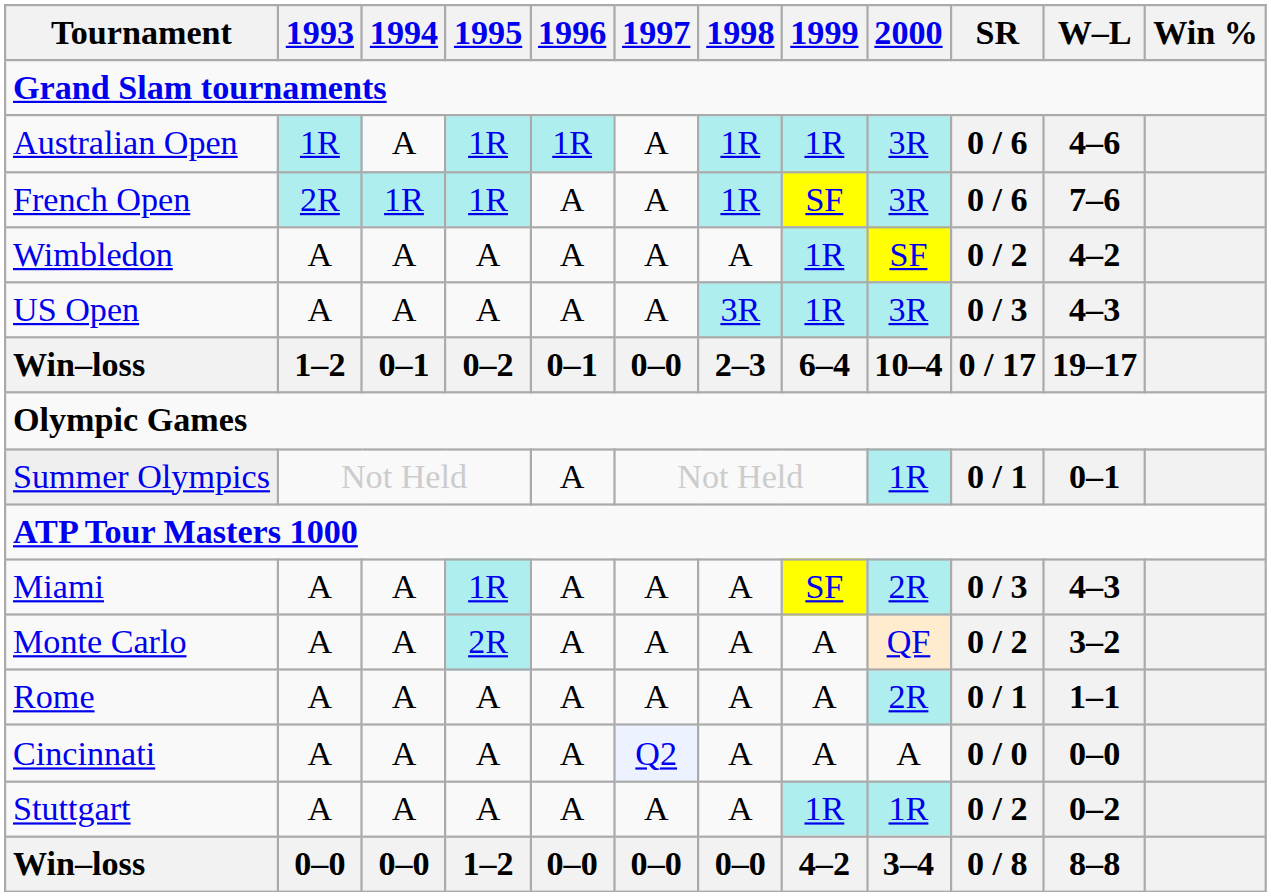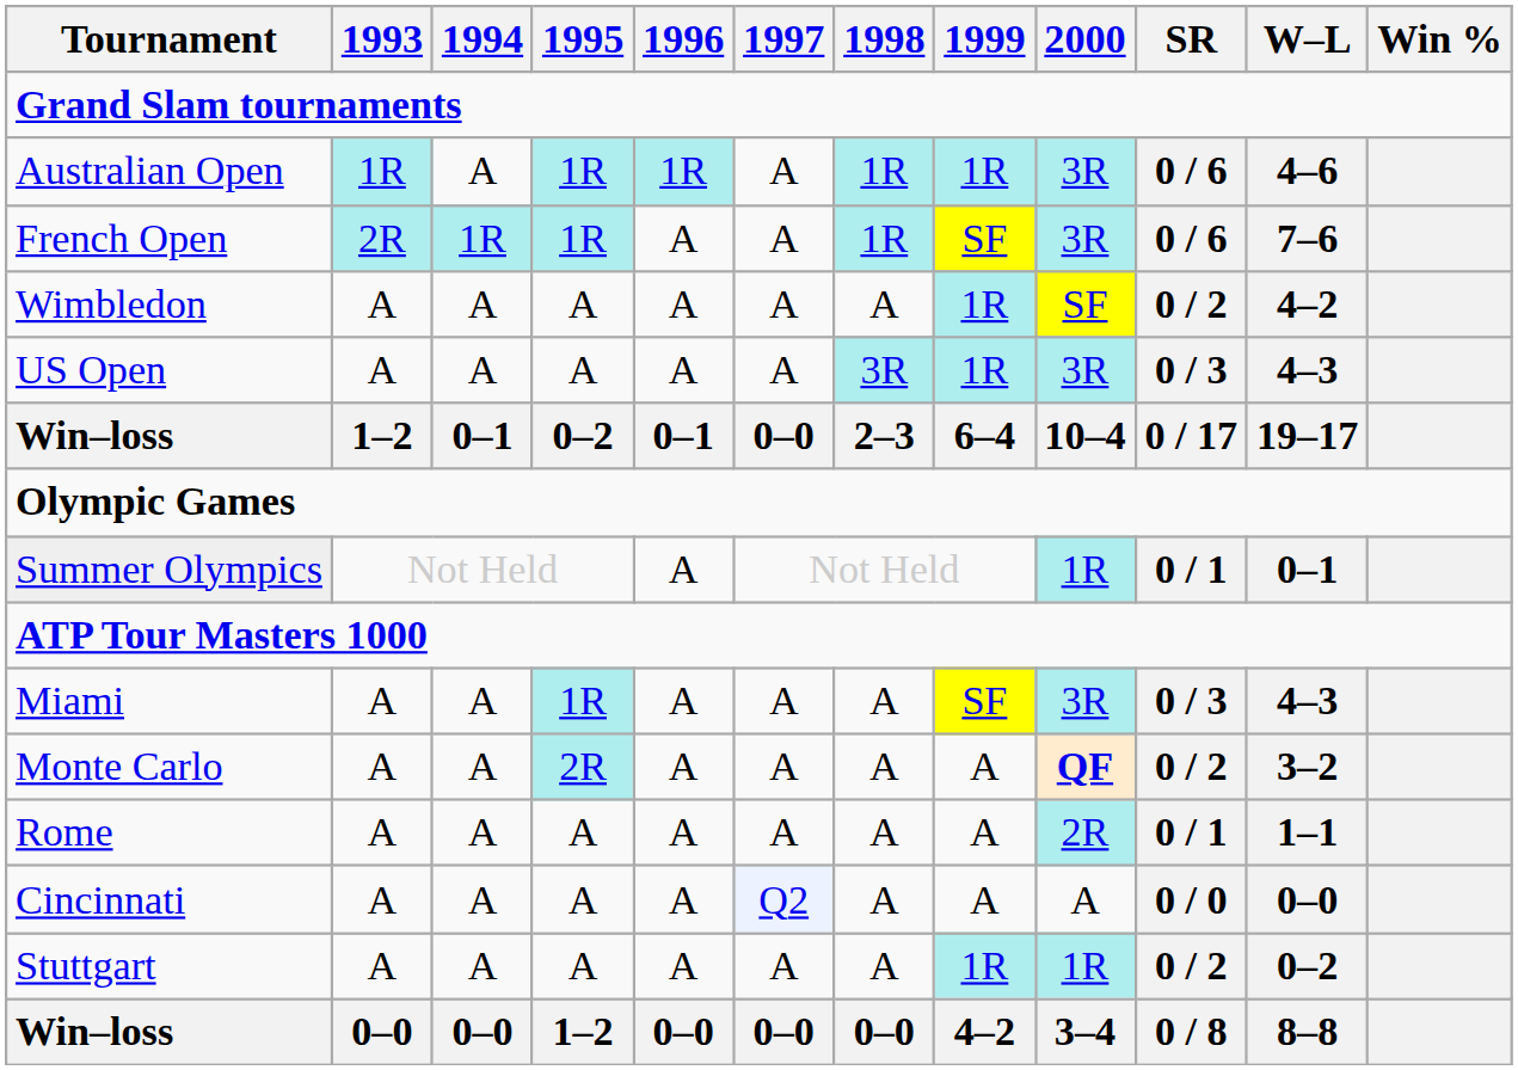Miami | 2000: 2R -> 3R
Monte Carlo | 2000: normal -> bold
